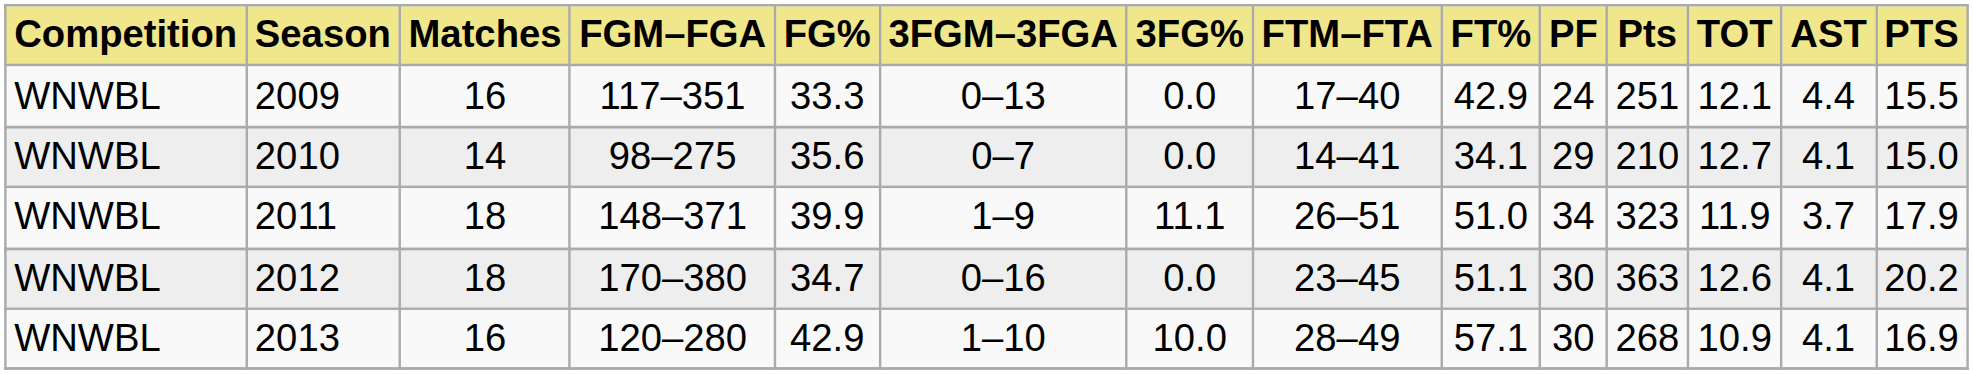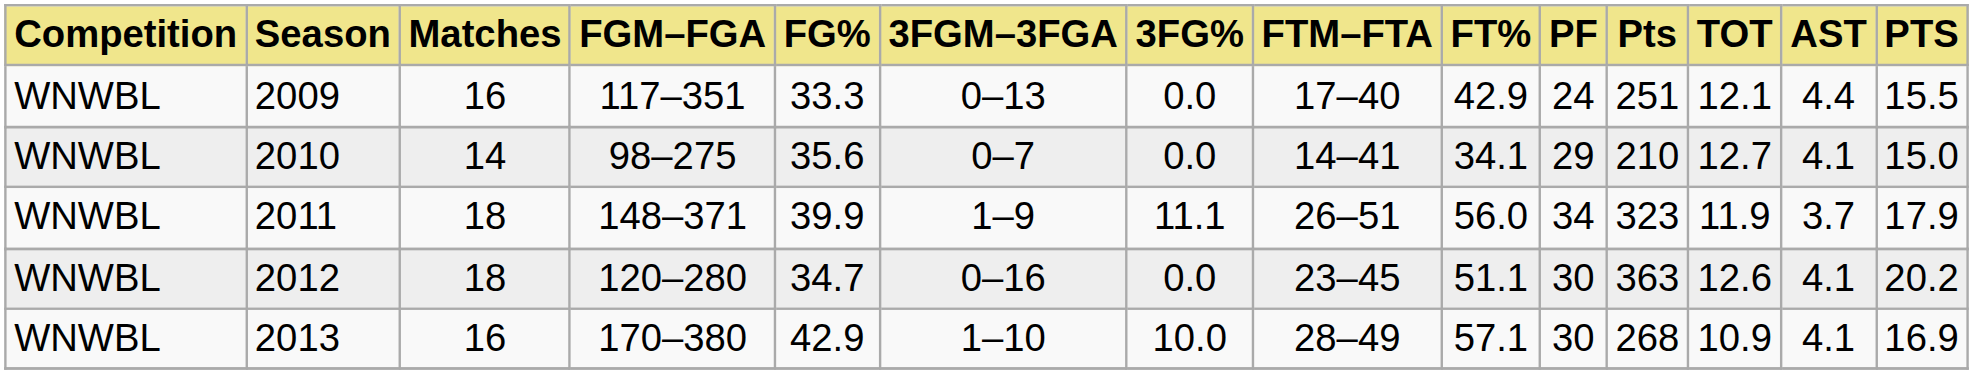2011 | FT%: 51.0 -> 56.0
2012 | FGM–FGA: 170–380 -> 120–280
2013 | FGM–FGA: 120–280 -> 170–380
